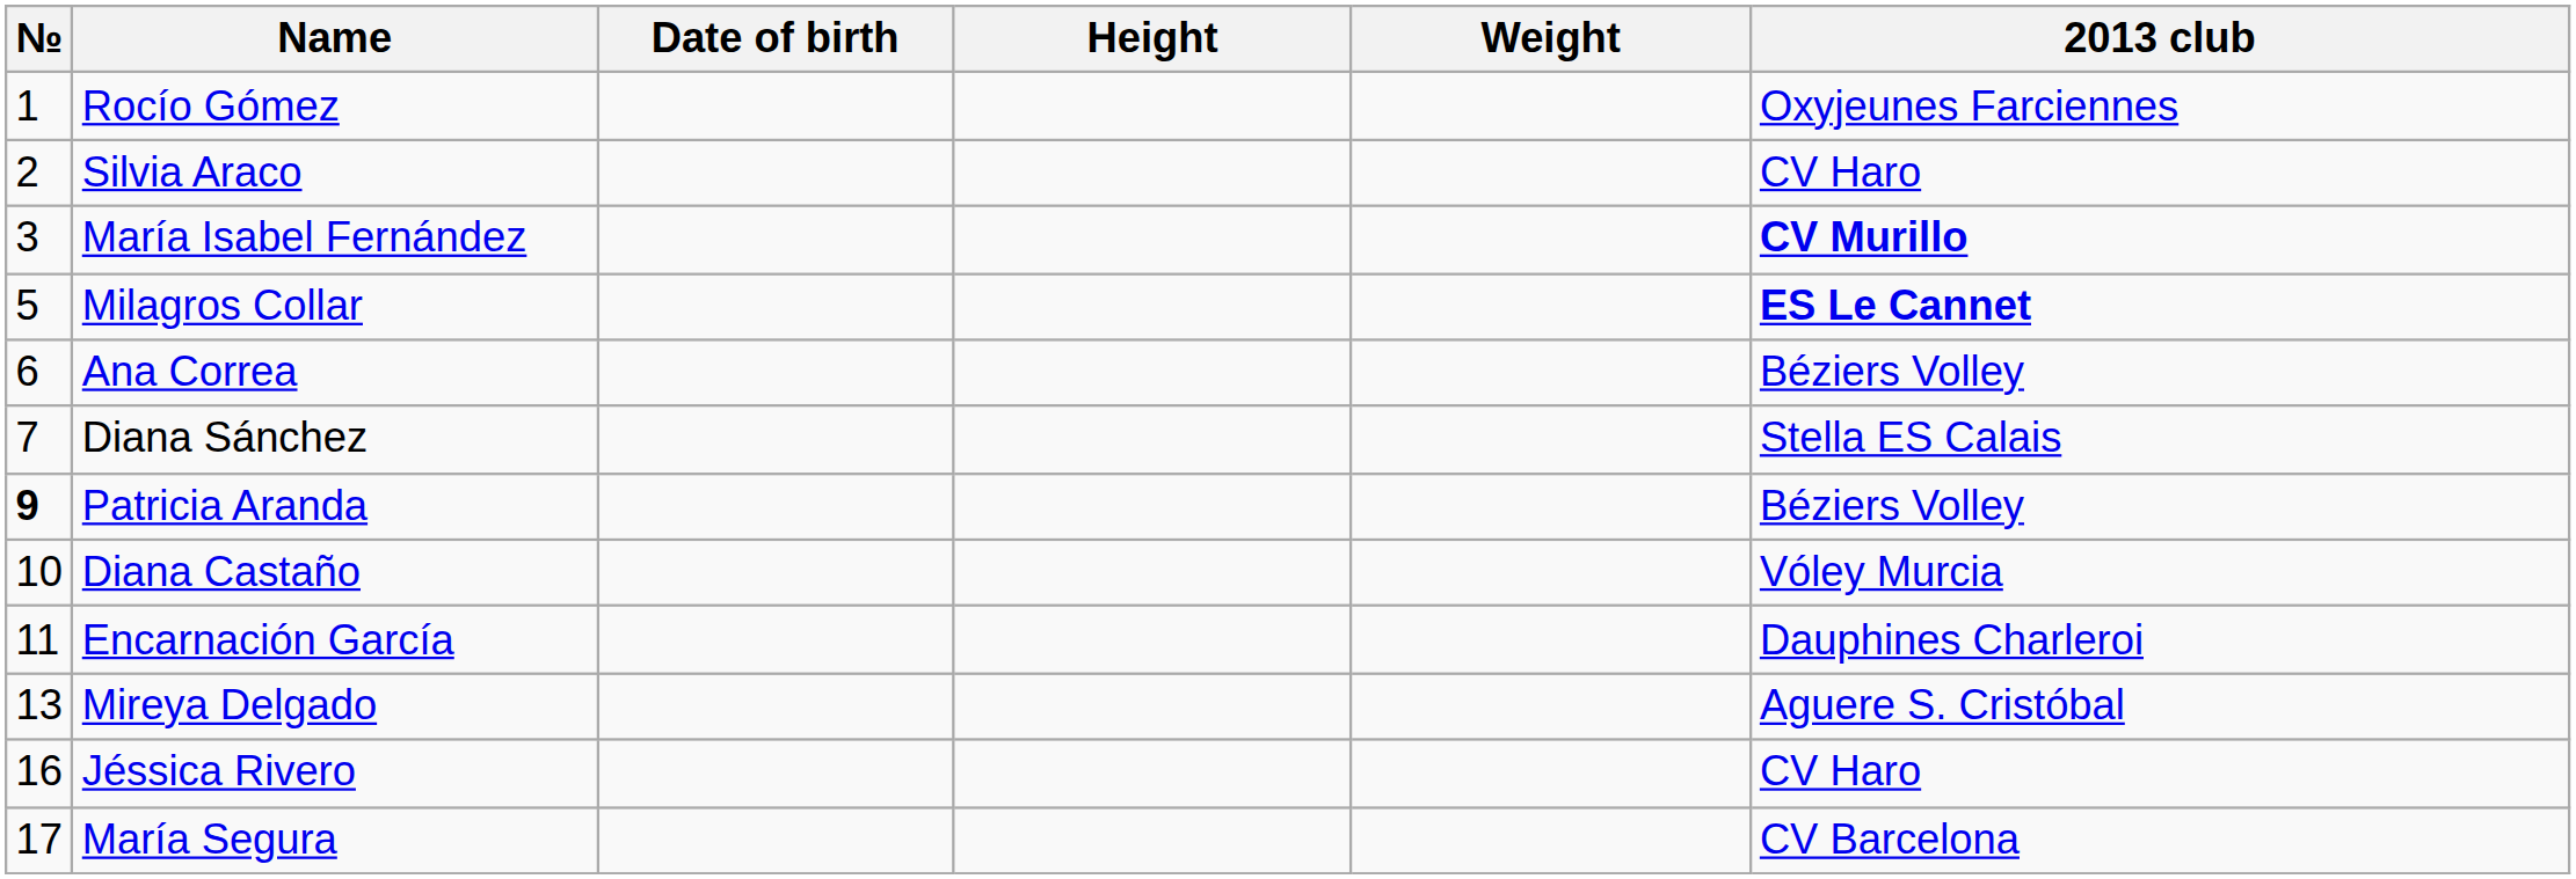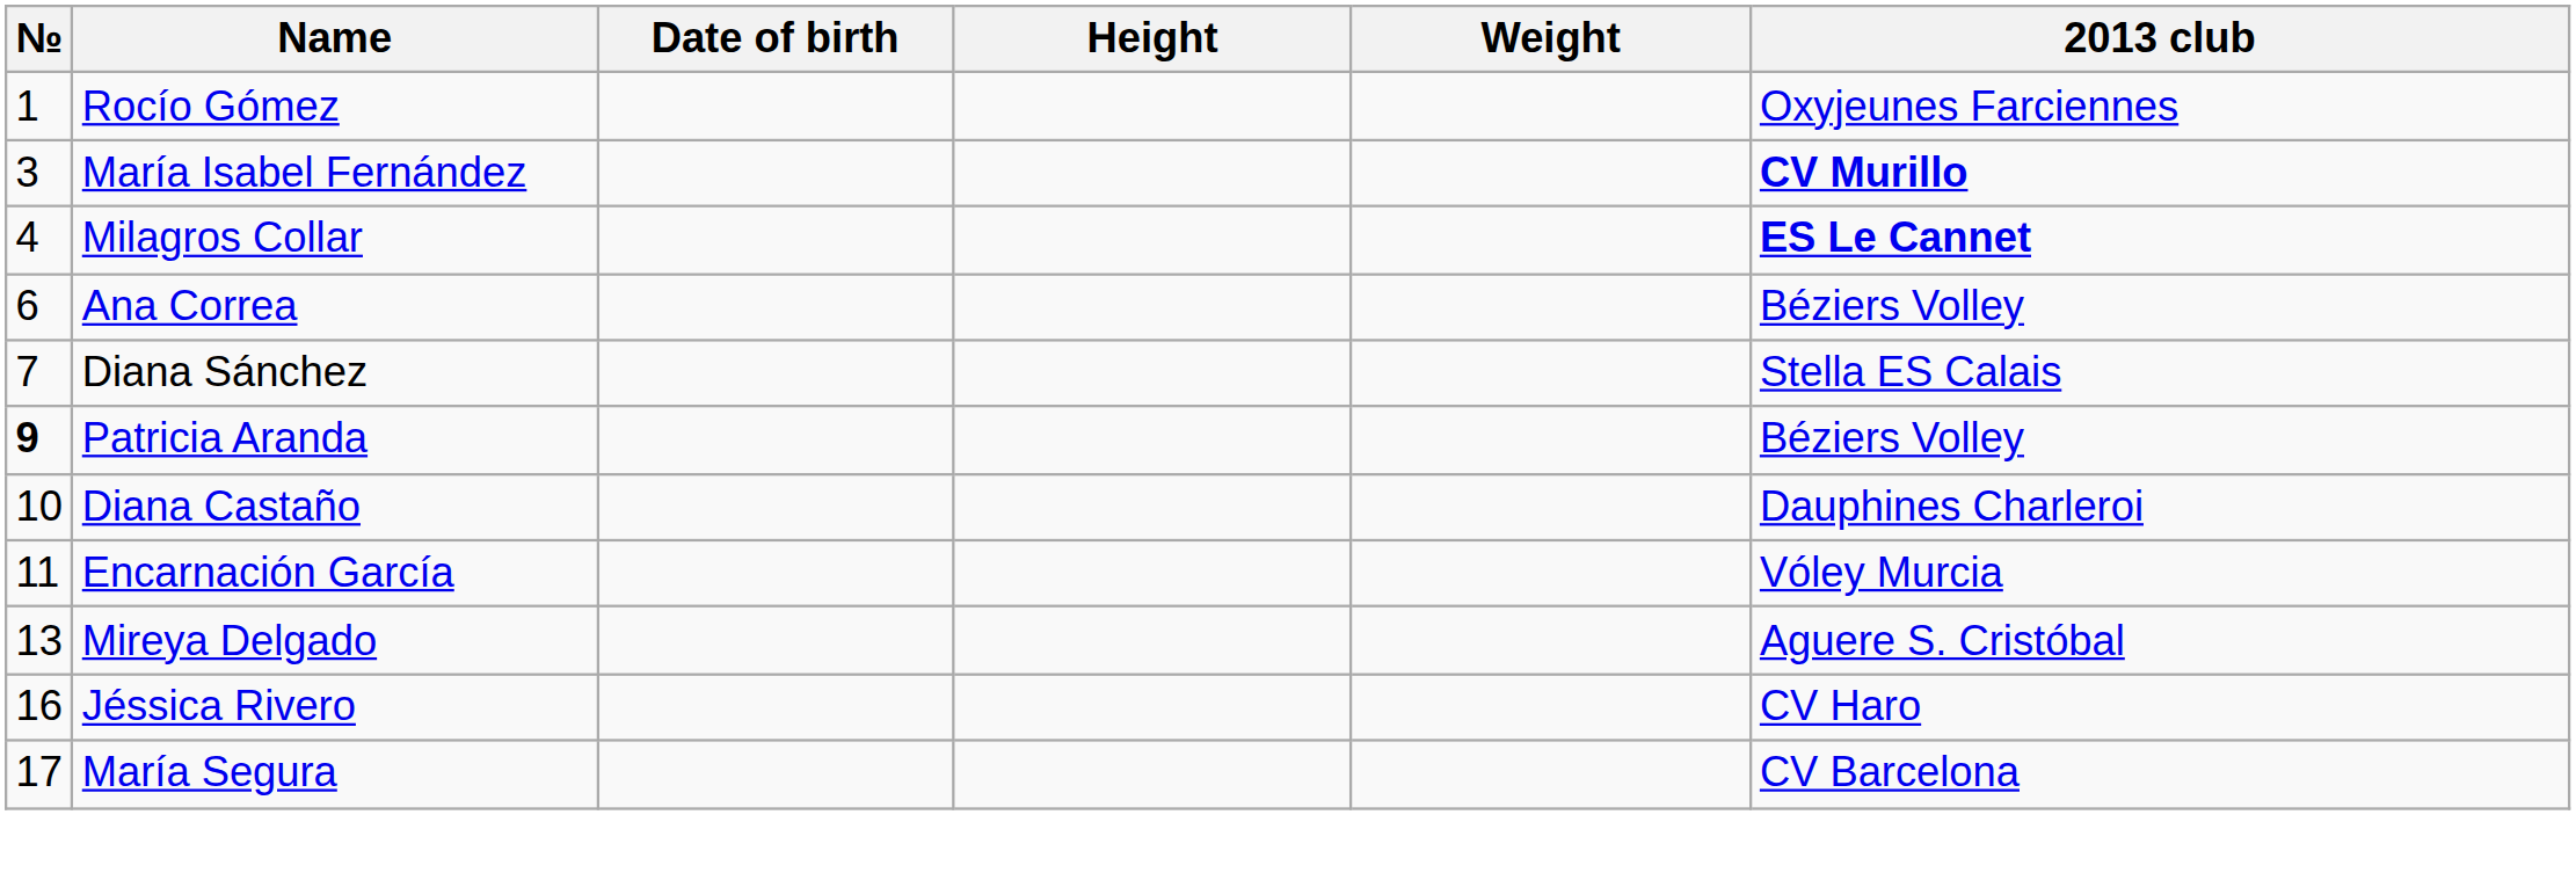- row: 2 | Silvia Araco | CV Haro
Milagros Collar | №: 5 -> 4
Diana Castaño | 2013 club: Vóley Murcia -> Dauphines Charleroi
Encarnación García | 2013 club: Dauphines Charleroi -> Vóley Murcia
